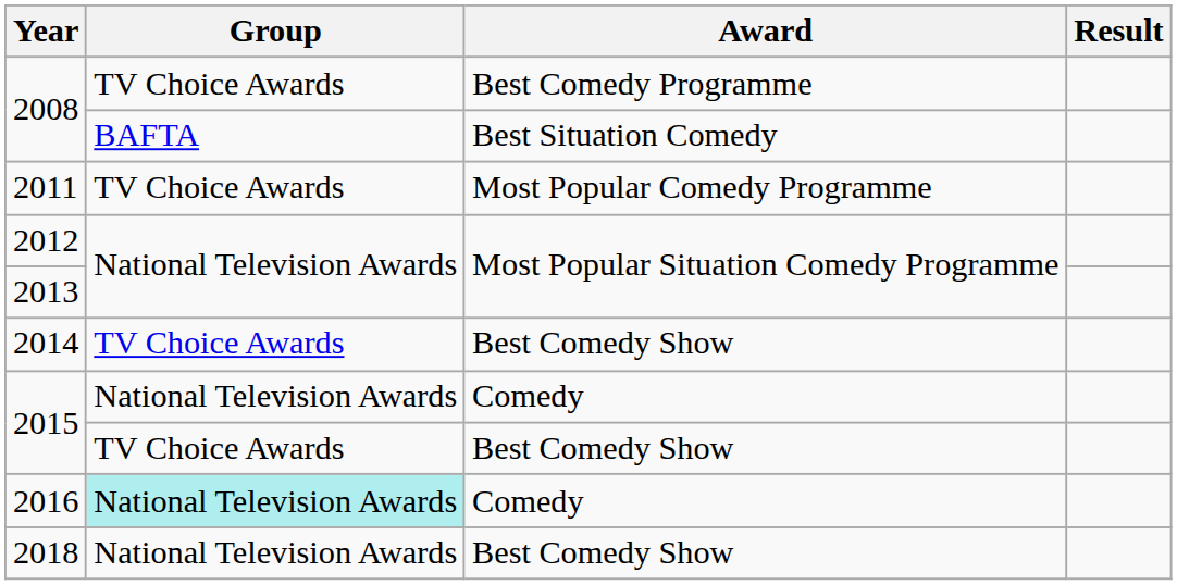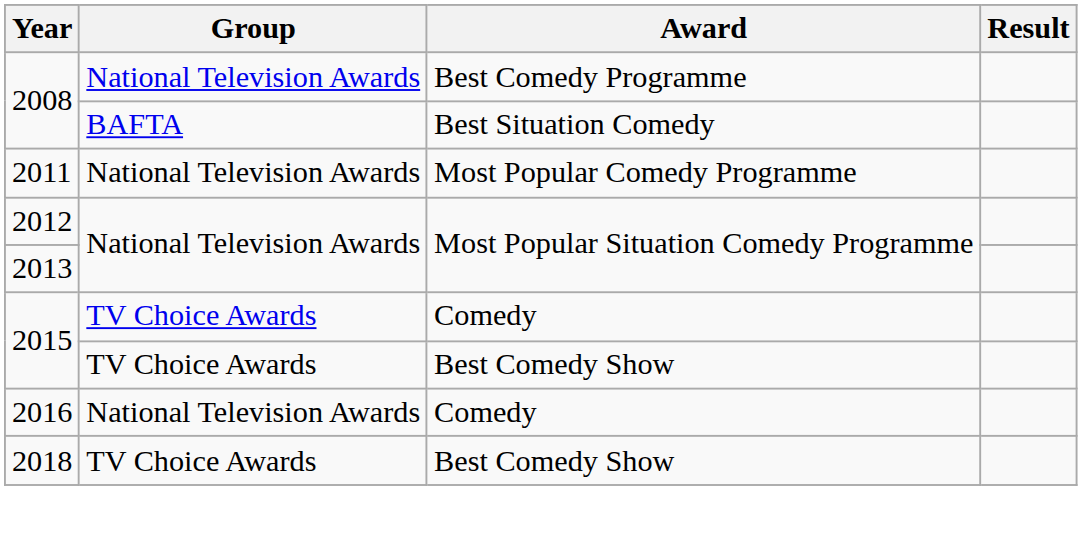2008 / Best Comedy Programme | Group: TV Choice Awards -> National Television Awards
2011 | Group: TV Choice Awards -> National Television Awards
- row: 2014 | TV Choice Awards | Best Comedy Show
2015 / Comedy | Group: National Television Awards -> TV Choice Awards
2016 | Group: paleturquoise background -> no background
2018 | Group: National Television Awards -> TV Choice Awards
